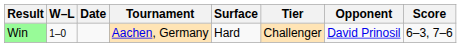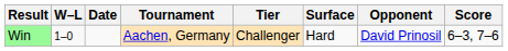columns swapped: Tier <-> Surface
